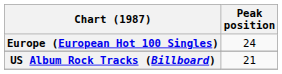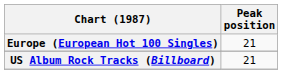Europe (European Hot 100 Singles) | Peak position: 24 -> 21
